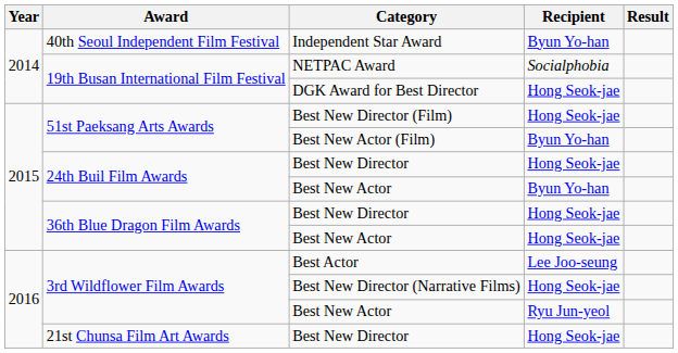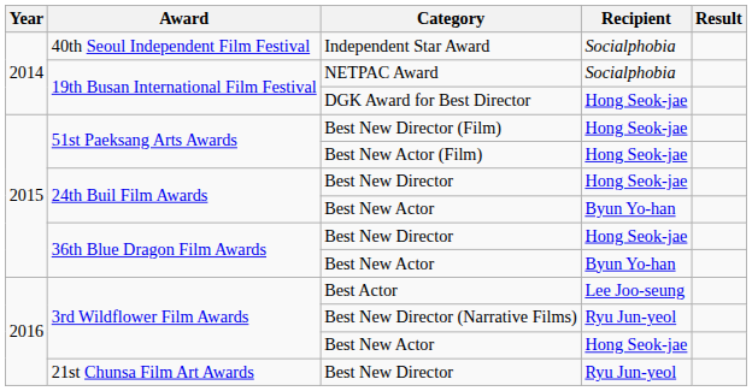Independent Star Award | Recipient: Byun Yo-han -> Socialphobia
Best New Actor (Film) | Recipient: Byun Yo-han -> Hong Seok-jae
36th Blue Dragon Film Awards / Best New Actor | Recipient: Hong Seok-jae -> Byun Yo-han
Best New Director (Narrative Films) | Recipient: Hong Seok-jae -> Ryu Jun-yeol
3rd Wildflower Film Awards / Best New Actor | Recipient: Ryu Jun-yeol -> Hong Seok-jae
21st Chunsa Film Art Awards / Best New Director | Recipient: Hong Seok-jae -> Ryu Jun-yeol
